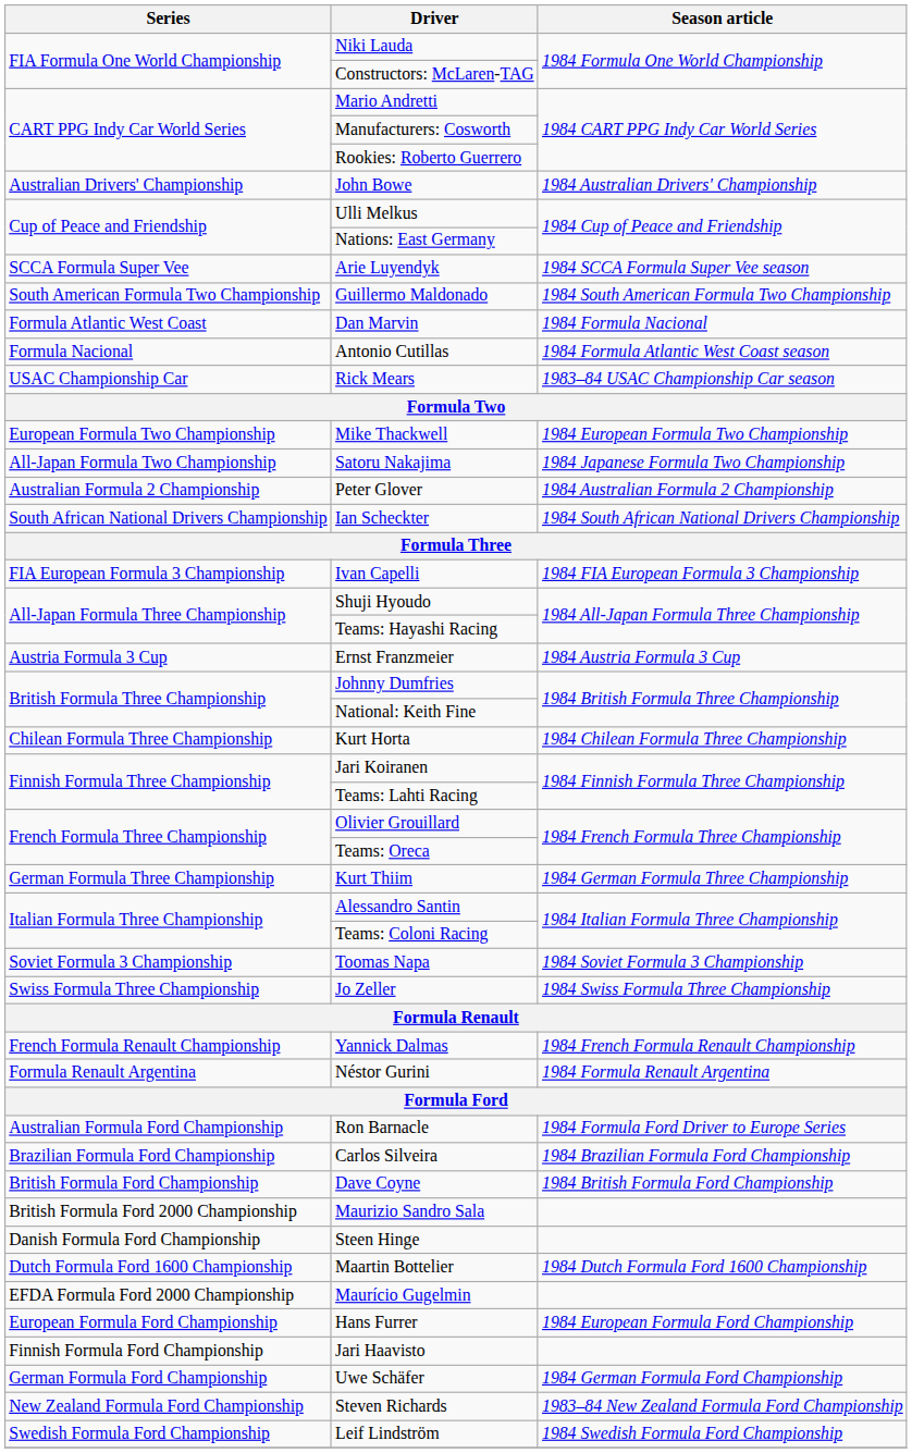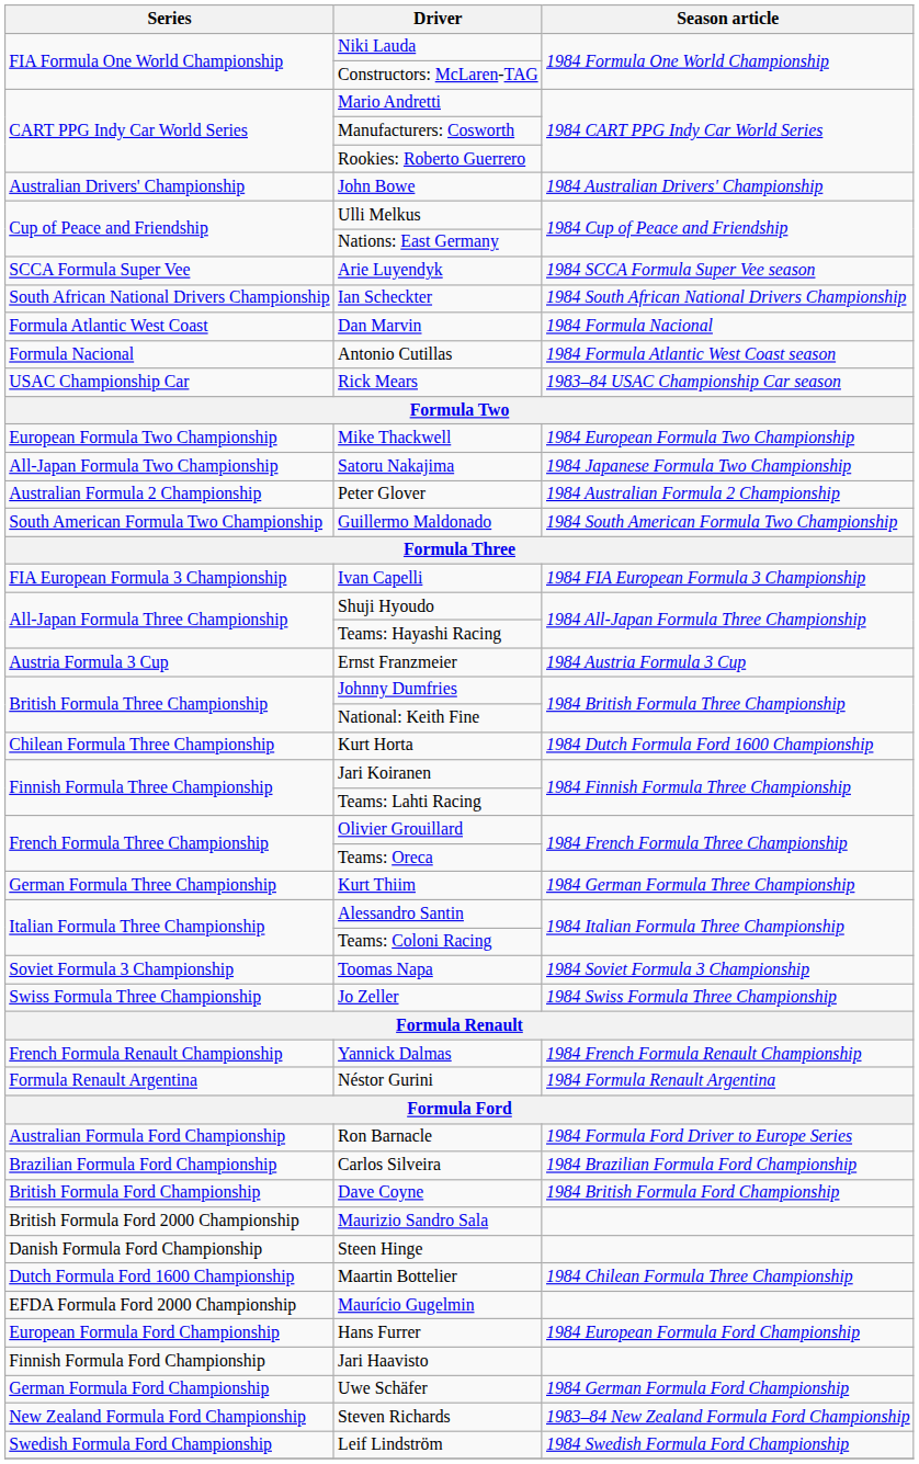rows swapped: Ian Scheckter <-> Guillermo Maldonado
Kurt Horta | Season article: 1984 Chilean Formula Three Championship -> 1984 Dutch Formula Ford 1600 Championship
Maartin Bottelier | Season article: 1984 Dutch Formula Ford 1600 Championship -> 1984 Chilean Formula Three Championship
